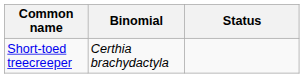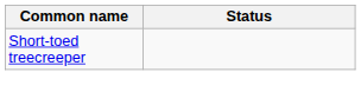- column: Binomial | Certhia brachydactyla
